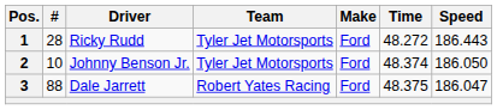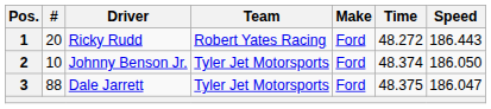1 | #: 28 -> 20
1 | Team: Tyler Jet Motorsports -> Robert Yates Racing
3 | Team: Robert Yates Racing -> Tyler Jet Motorsports
